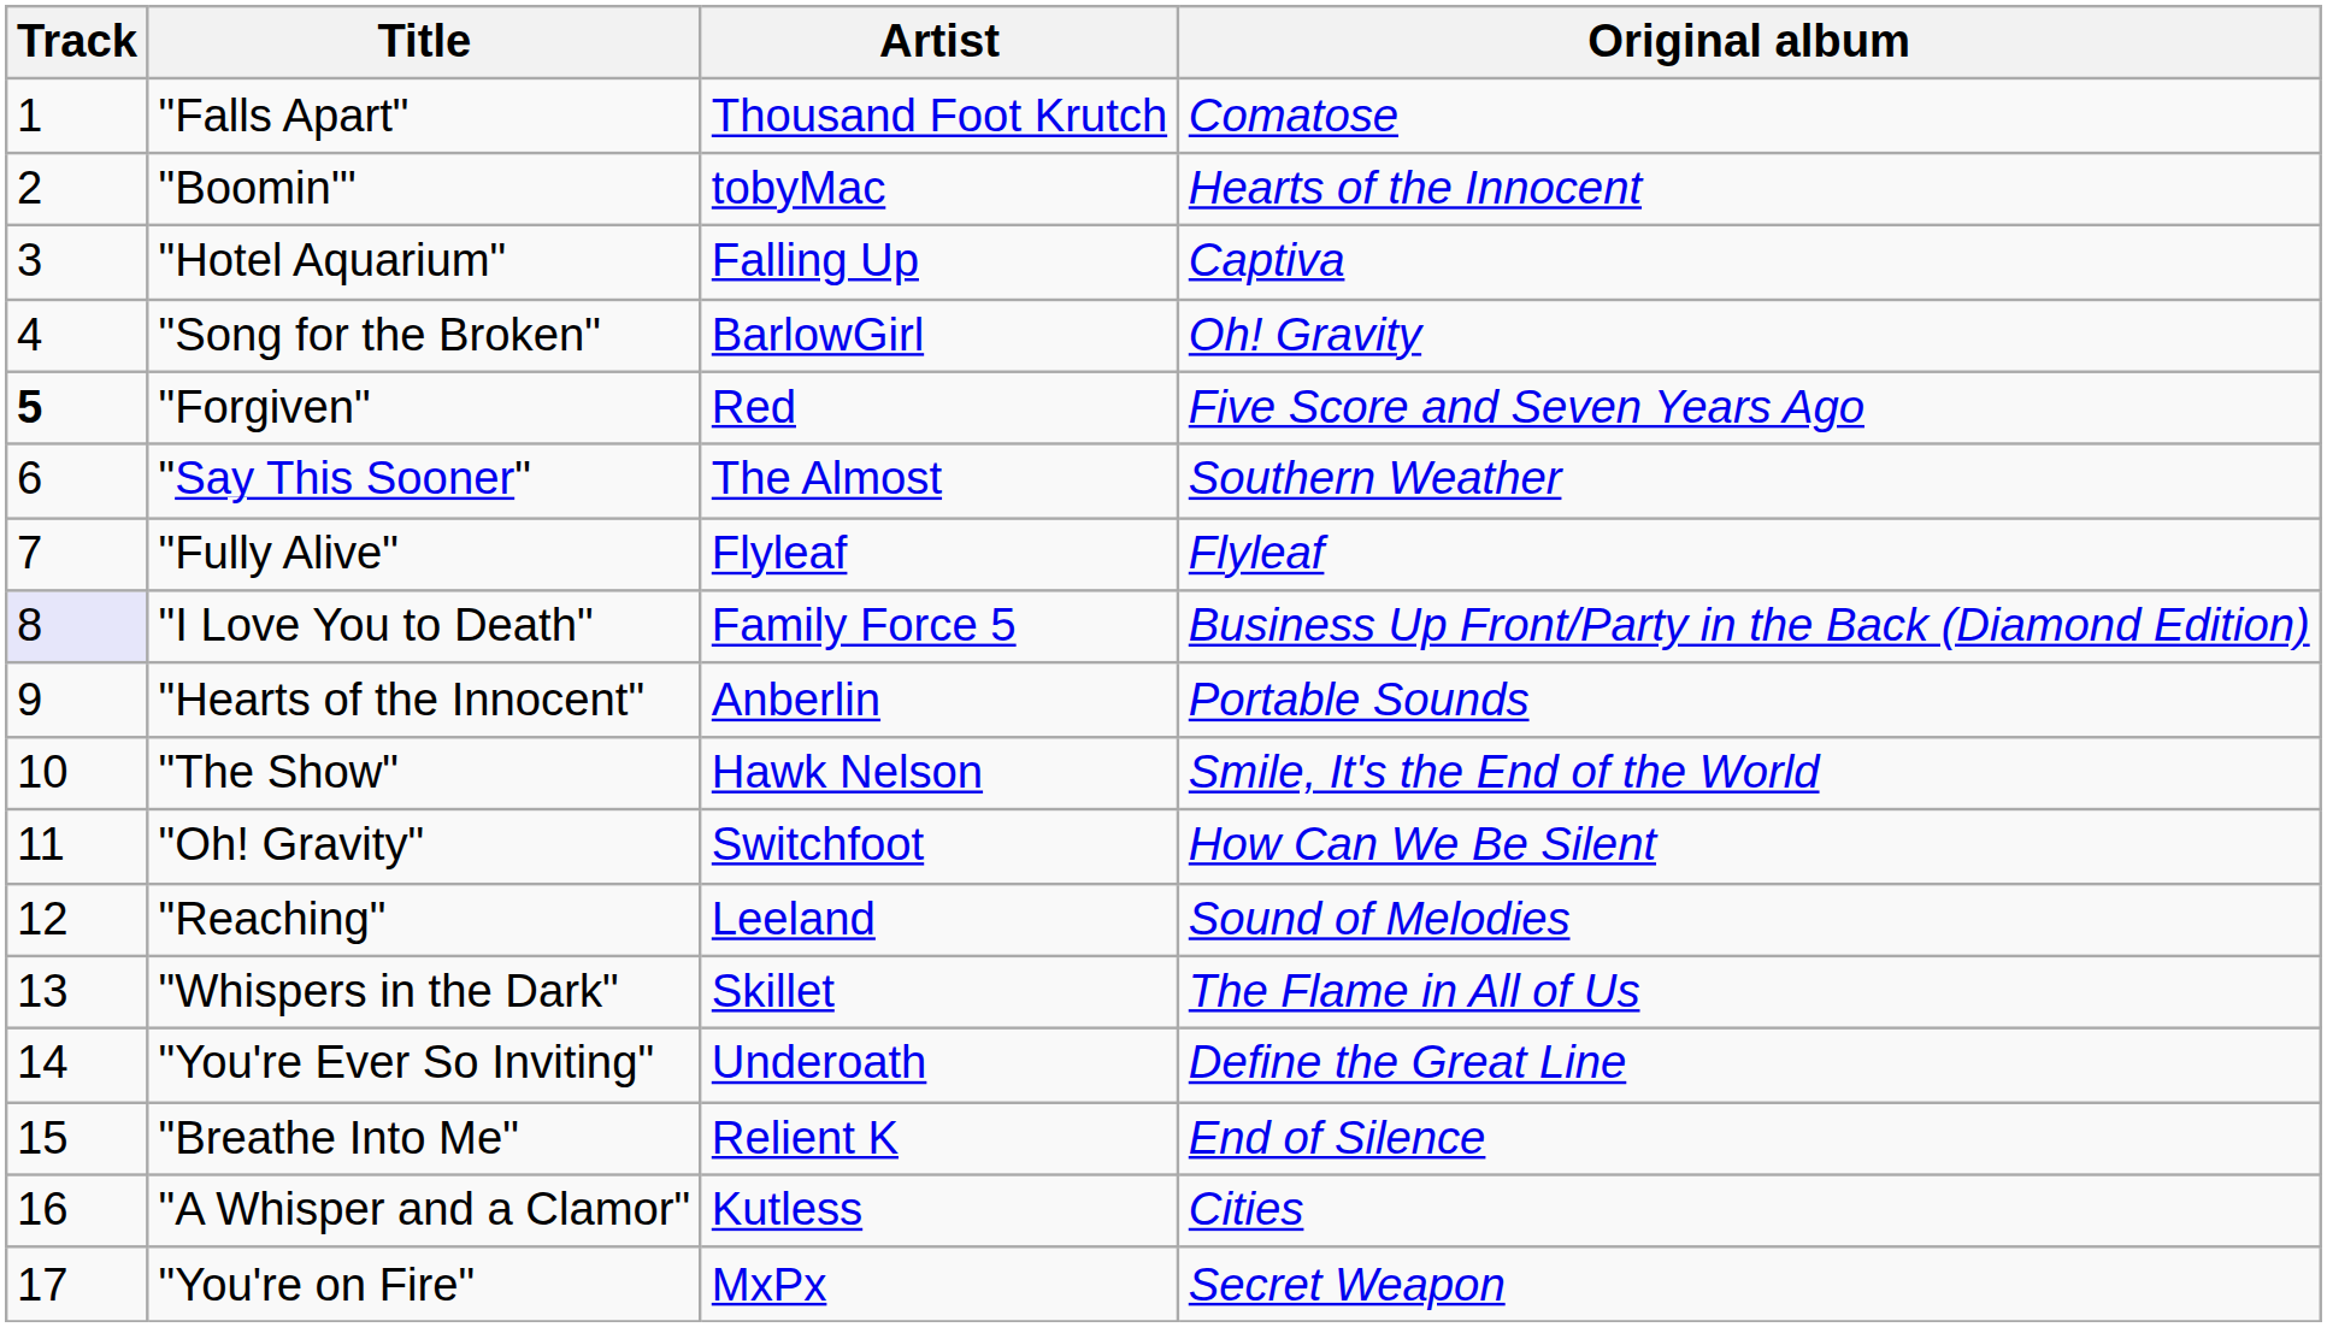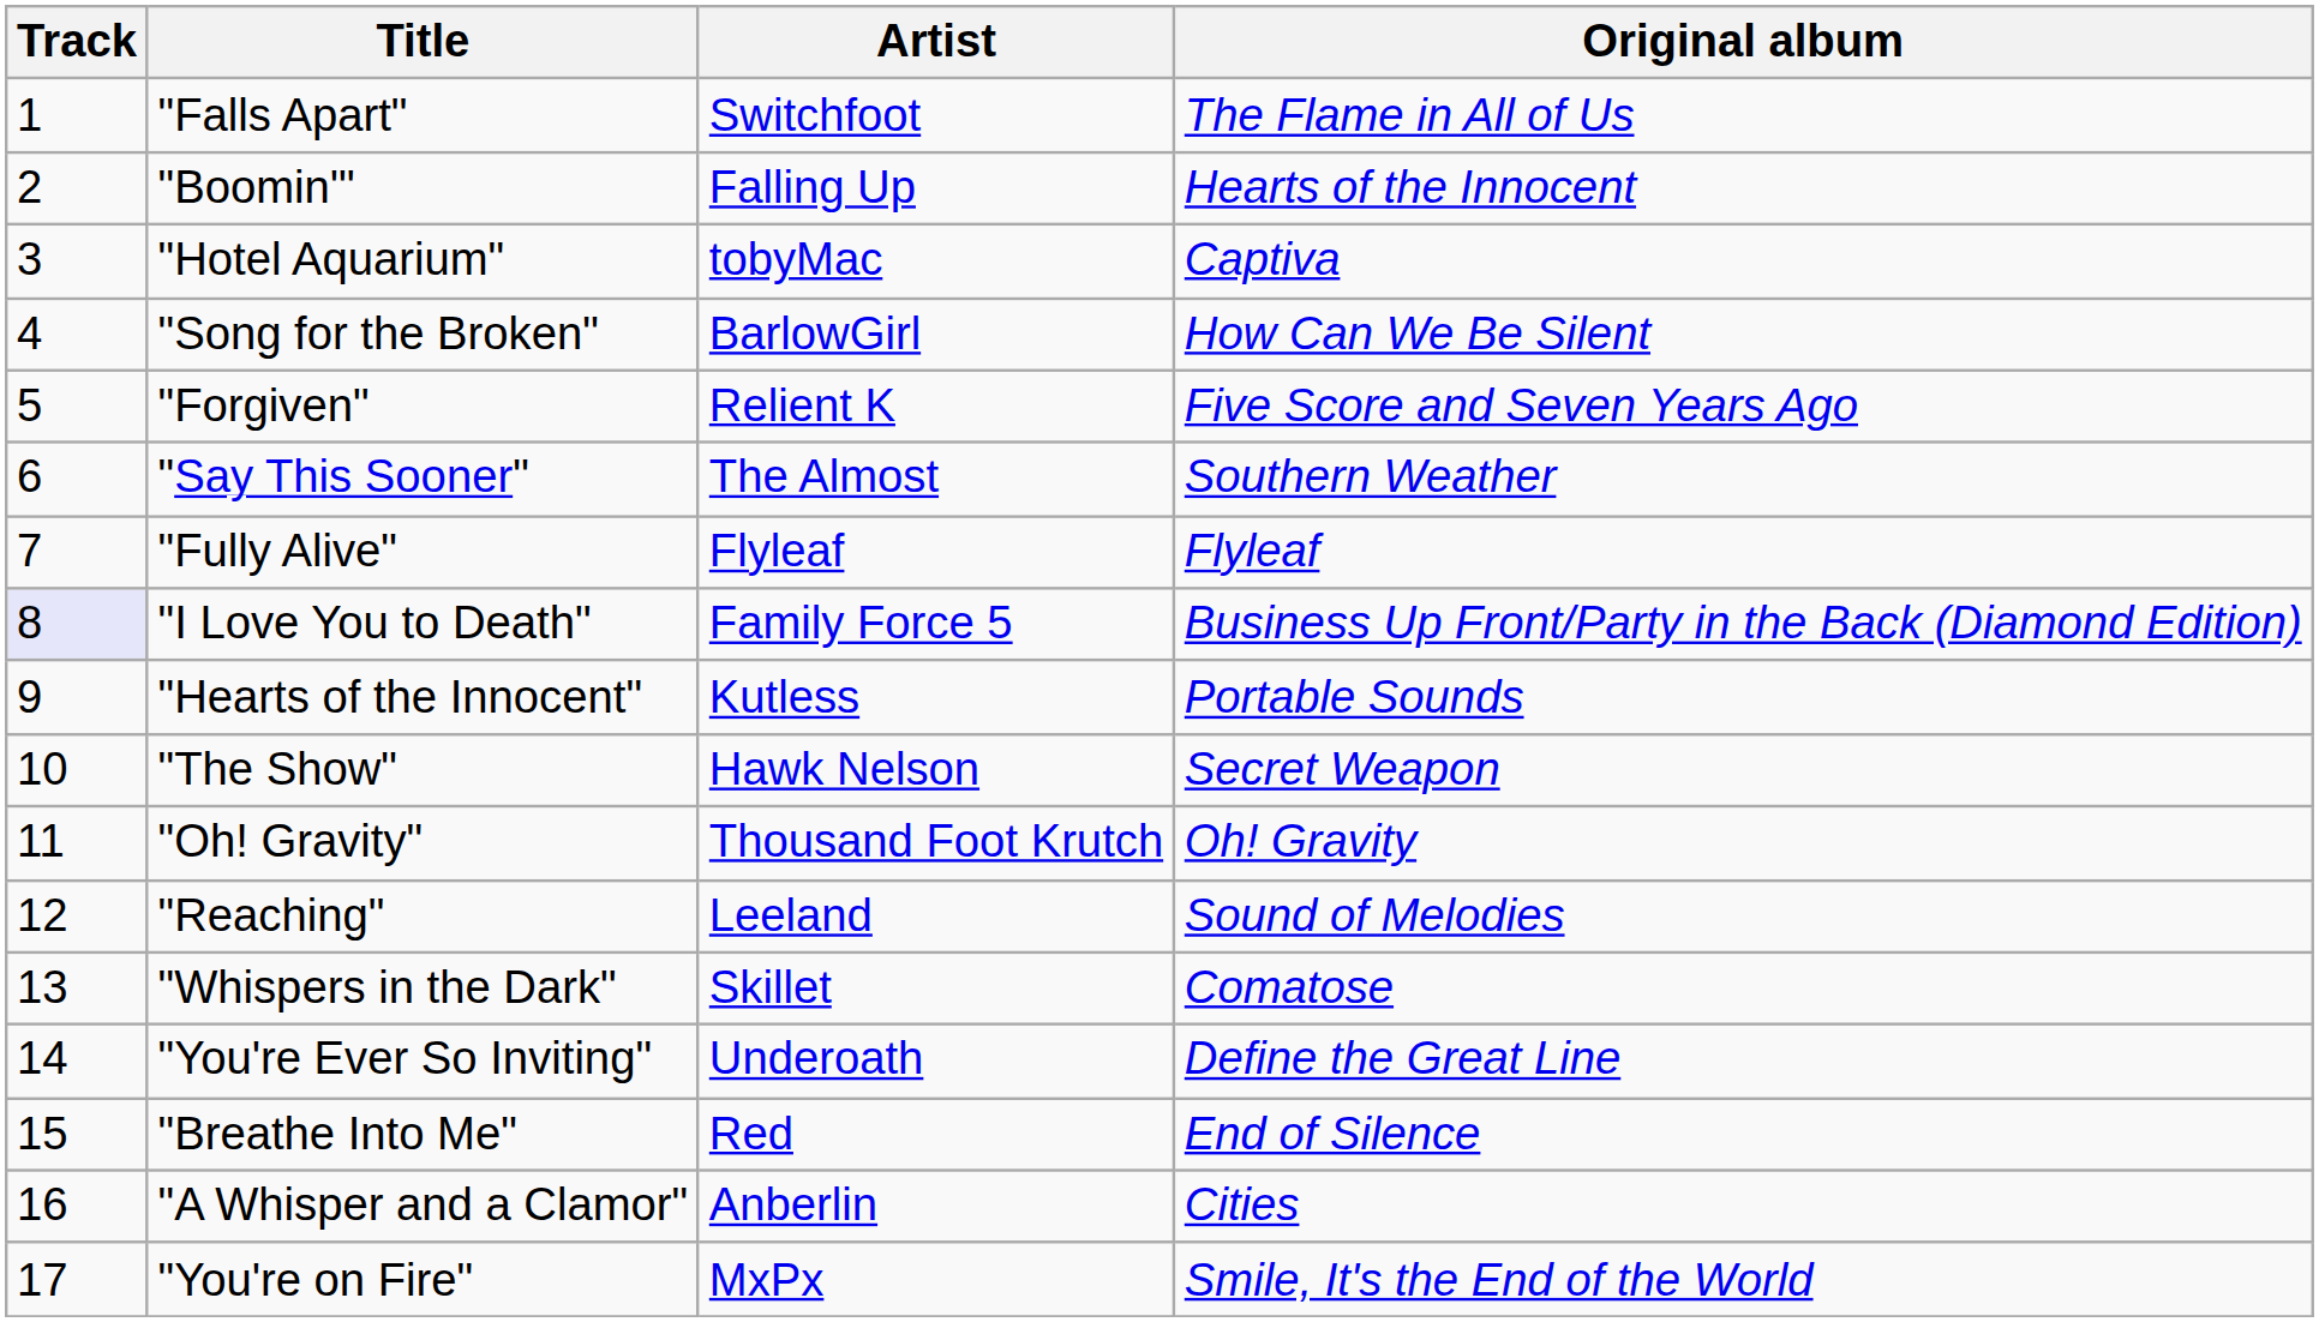"Falls Apart" | Artist: Thousand Foot Krutch -> Switchfoot
"Falls Apart" | Original album: Comatose -> The Flame in All of Us
"Boomin'" | Artist: tobyMac -> Falling Up
"Hotel Aquarium" | Artist: Falling Up -> tobyMac
"Song for the Broken" | Original album: Oh! Gravity -> How Can We Be Silent
"Forgiven" | Track: bold -> normal
"Forgiven" | Artist: Red -> Relient K
"Hearts of the Innocent" | Artist: Anberlin -> Kutless
"The Show" | Original album: Smile, It's the End of the World -> Secret Weapon
"Oh! Gravity" | Artist: Switchfoot -> Thousand Foot Krutch
"Oh! Gravity" | Original album: How Can We Be Silent -> Oh! Gravity
"Whispers in the Dark" | Original album: The Flame in All of Us -> Comatose
"Breathe Into Me" | Artist: Relient K -> Red
"A Whisper and a Clamor" | Artist: Kutless -> Anberlin
"You're on Fire" | Original album: Secret Weapon -> Smile, It's the End of the World
